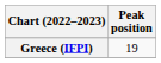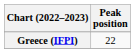Greece (IFPI) | Peak position: 19 -> 22
